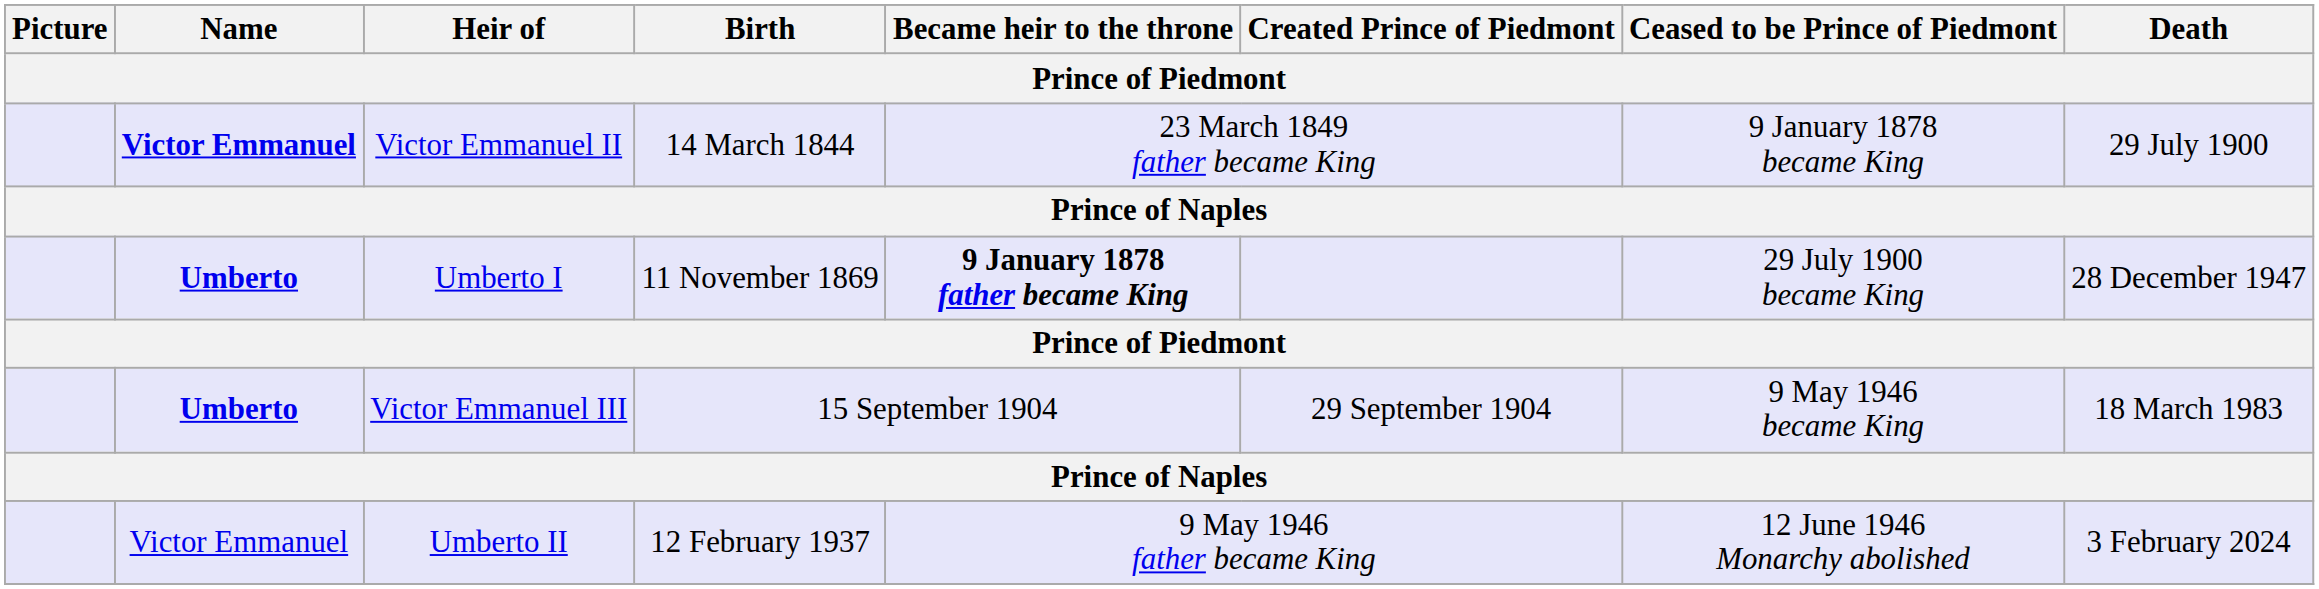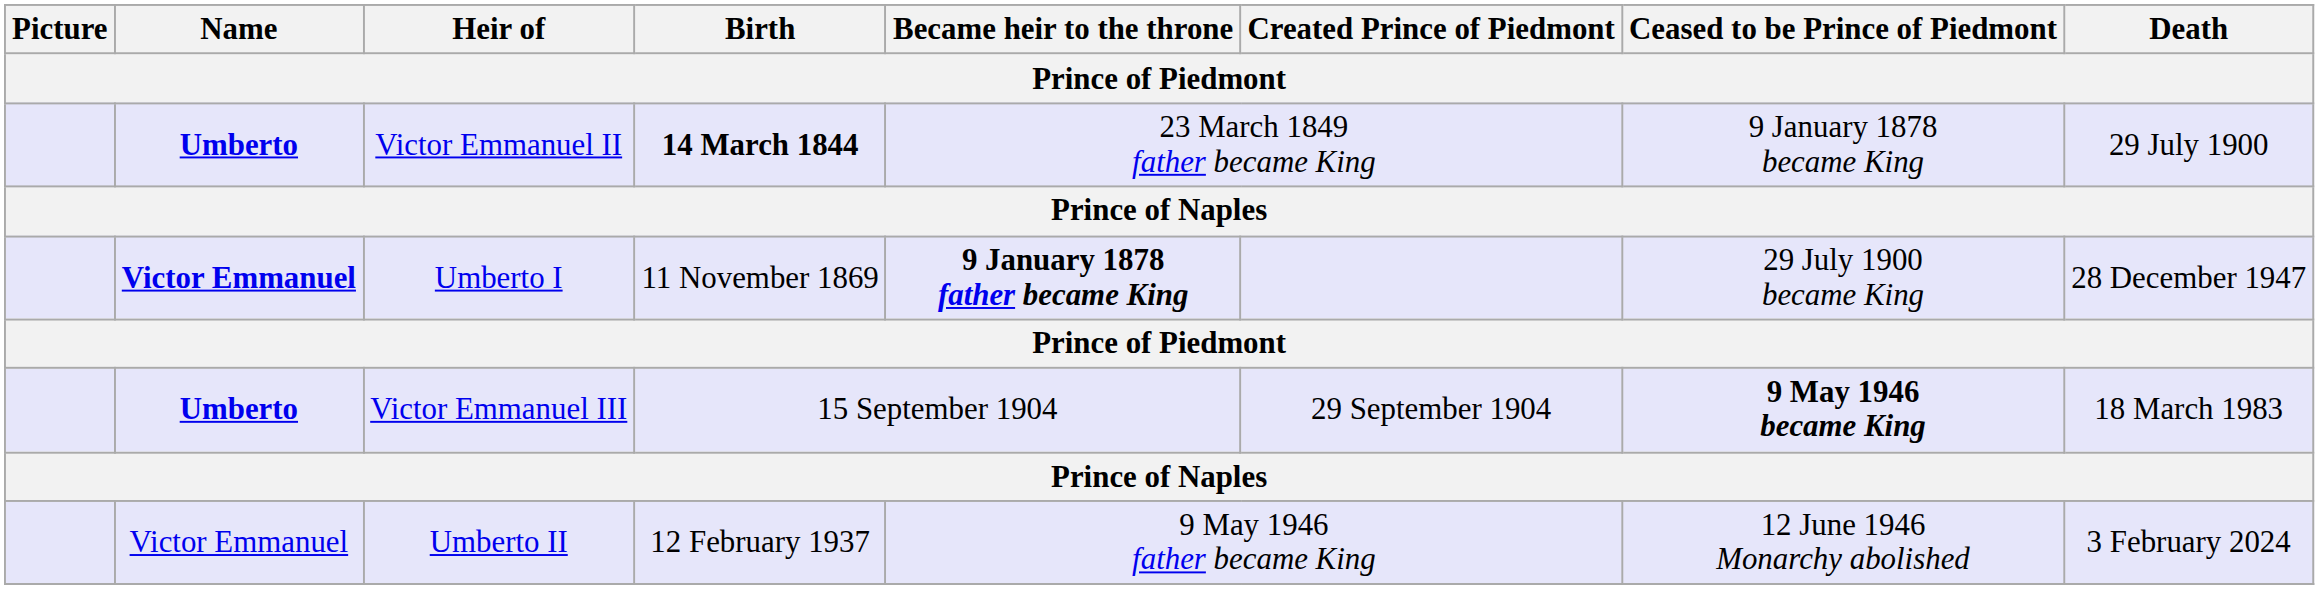Victor Emmanuel II | Name / Prince of Piedmont: Victor Emmanuel -> Umberto
Victor Emmanuel II | Birth / Prince of Piedmont: normal -> bold
Umberto I | Name / Prince of Piedmont: Umberto -> Victor Emmanuel
Victor Emmanuel III | Ceased to be Prince of Piedmont / Prince of Piedmont: normal -> bold
